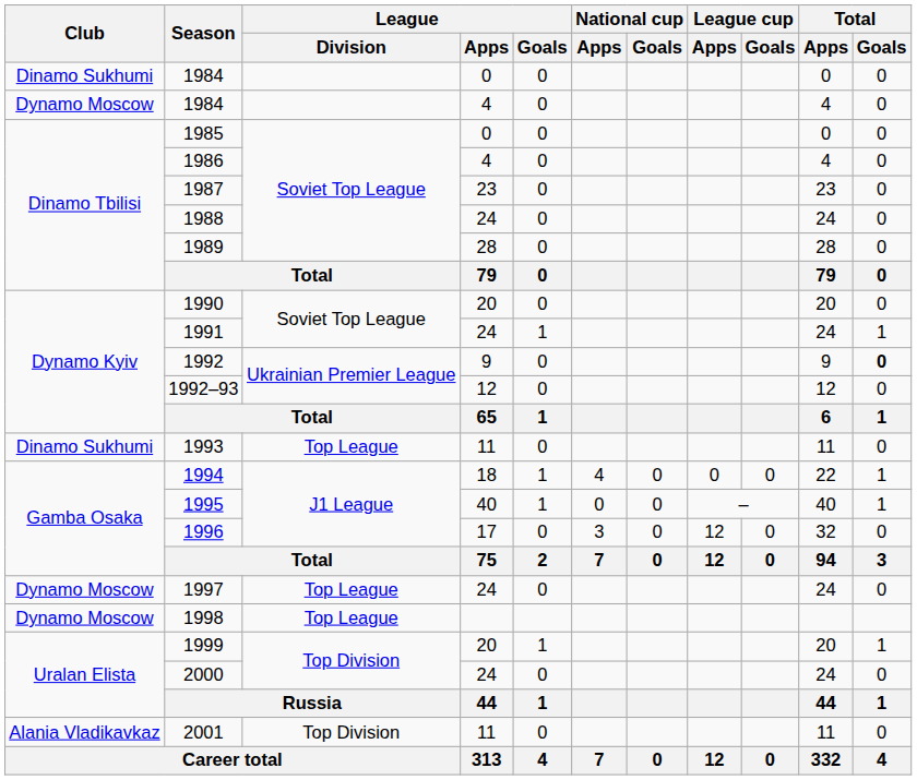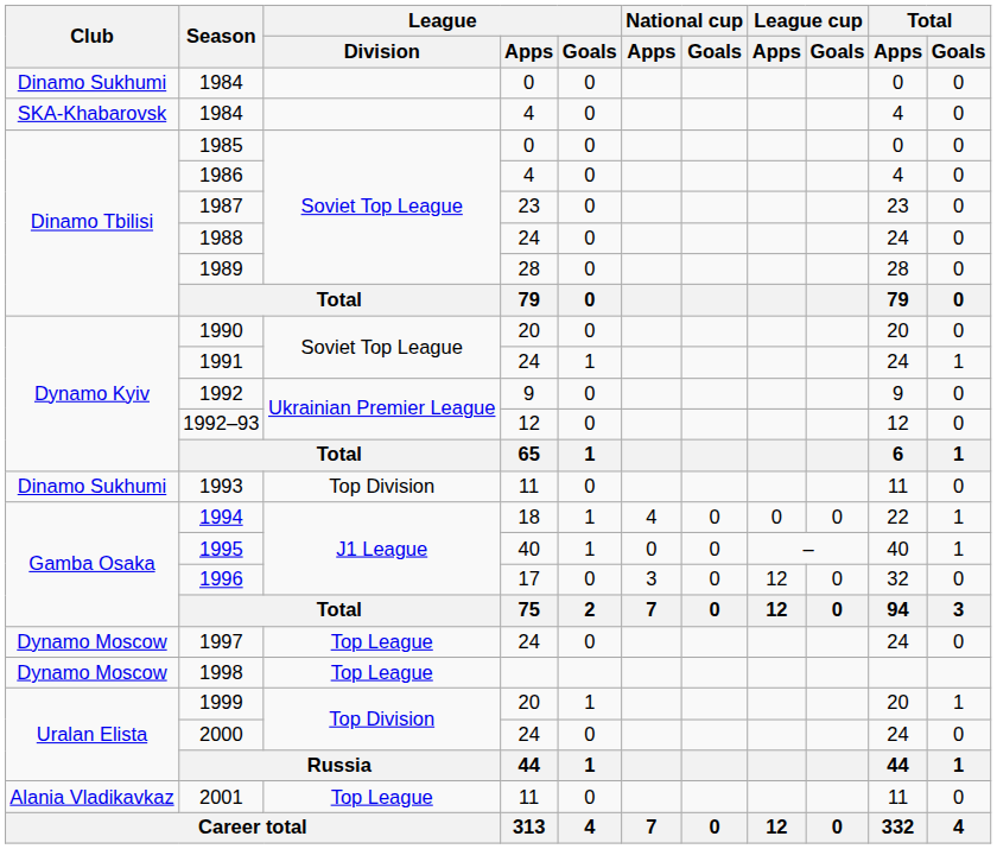1984 / 4 | Club: Dynamo Moscow -> SKA-Khabarovsk
1992 | Total / Goals: bold -> normal
1993 | League / Division: Top League -> Top Division
2001 | League / Division: Top Division -> Top League
